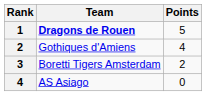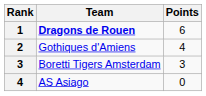Dragons de Rouen | Points: 5 -> 6
Boretti Tigers Amsterdam | Points: 2 -> 3
